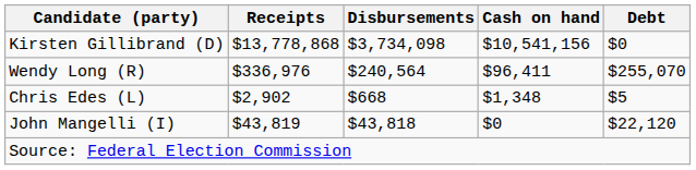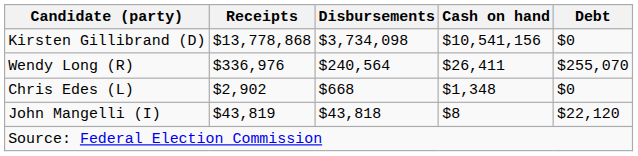Wendy Long (R) | Cash on hand: $96,411 -> $26,411
Chris Edes (L) | Debt: $5 -> $0
John Mangelli (I) | Cash on hand: $0 -> $8
